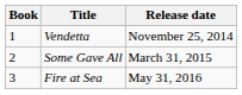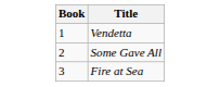- column: Release date | November 25, 2014 | March 31, 2015 | May 31, 2016
